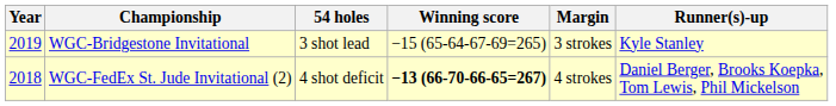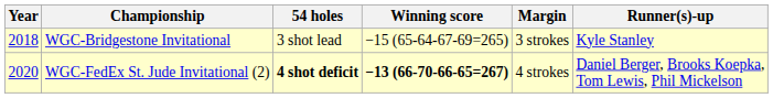WGC-Bridgestone Invitational | Year: 2019 -> 2018
WGC-FedEx St. Jude Invitational (2) | Year: 2018 -> 2020
WGC-FedEx St. Jude Invitational (2) | 54 holes: normal -> bold
